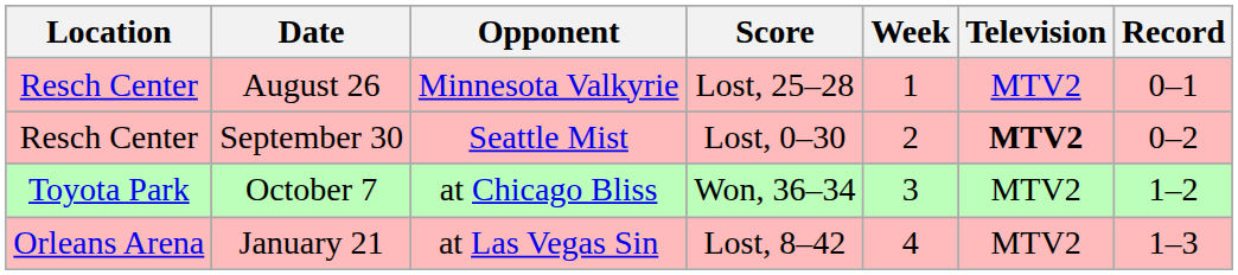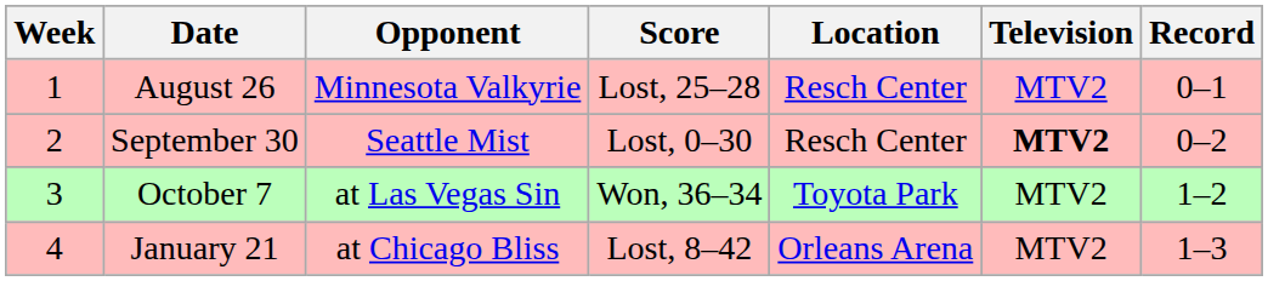columns swapped: Week <-> Location
October 7 | Opponent: at Chicago Bliss -> at Las Vegas Sin
January 21 | Opponent: at Las Vegas Sin -> at Chicago Bliss
